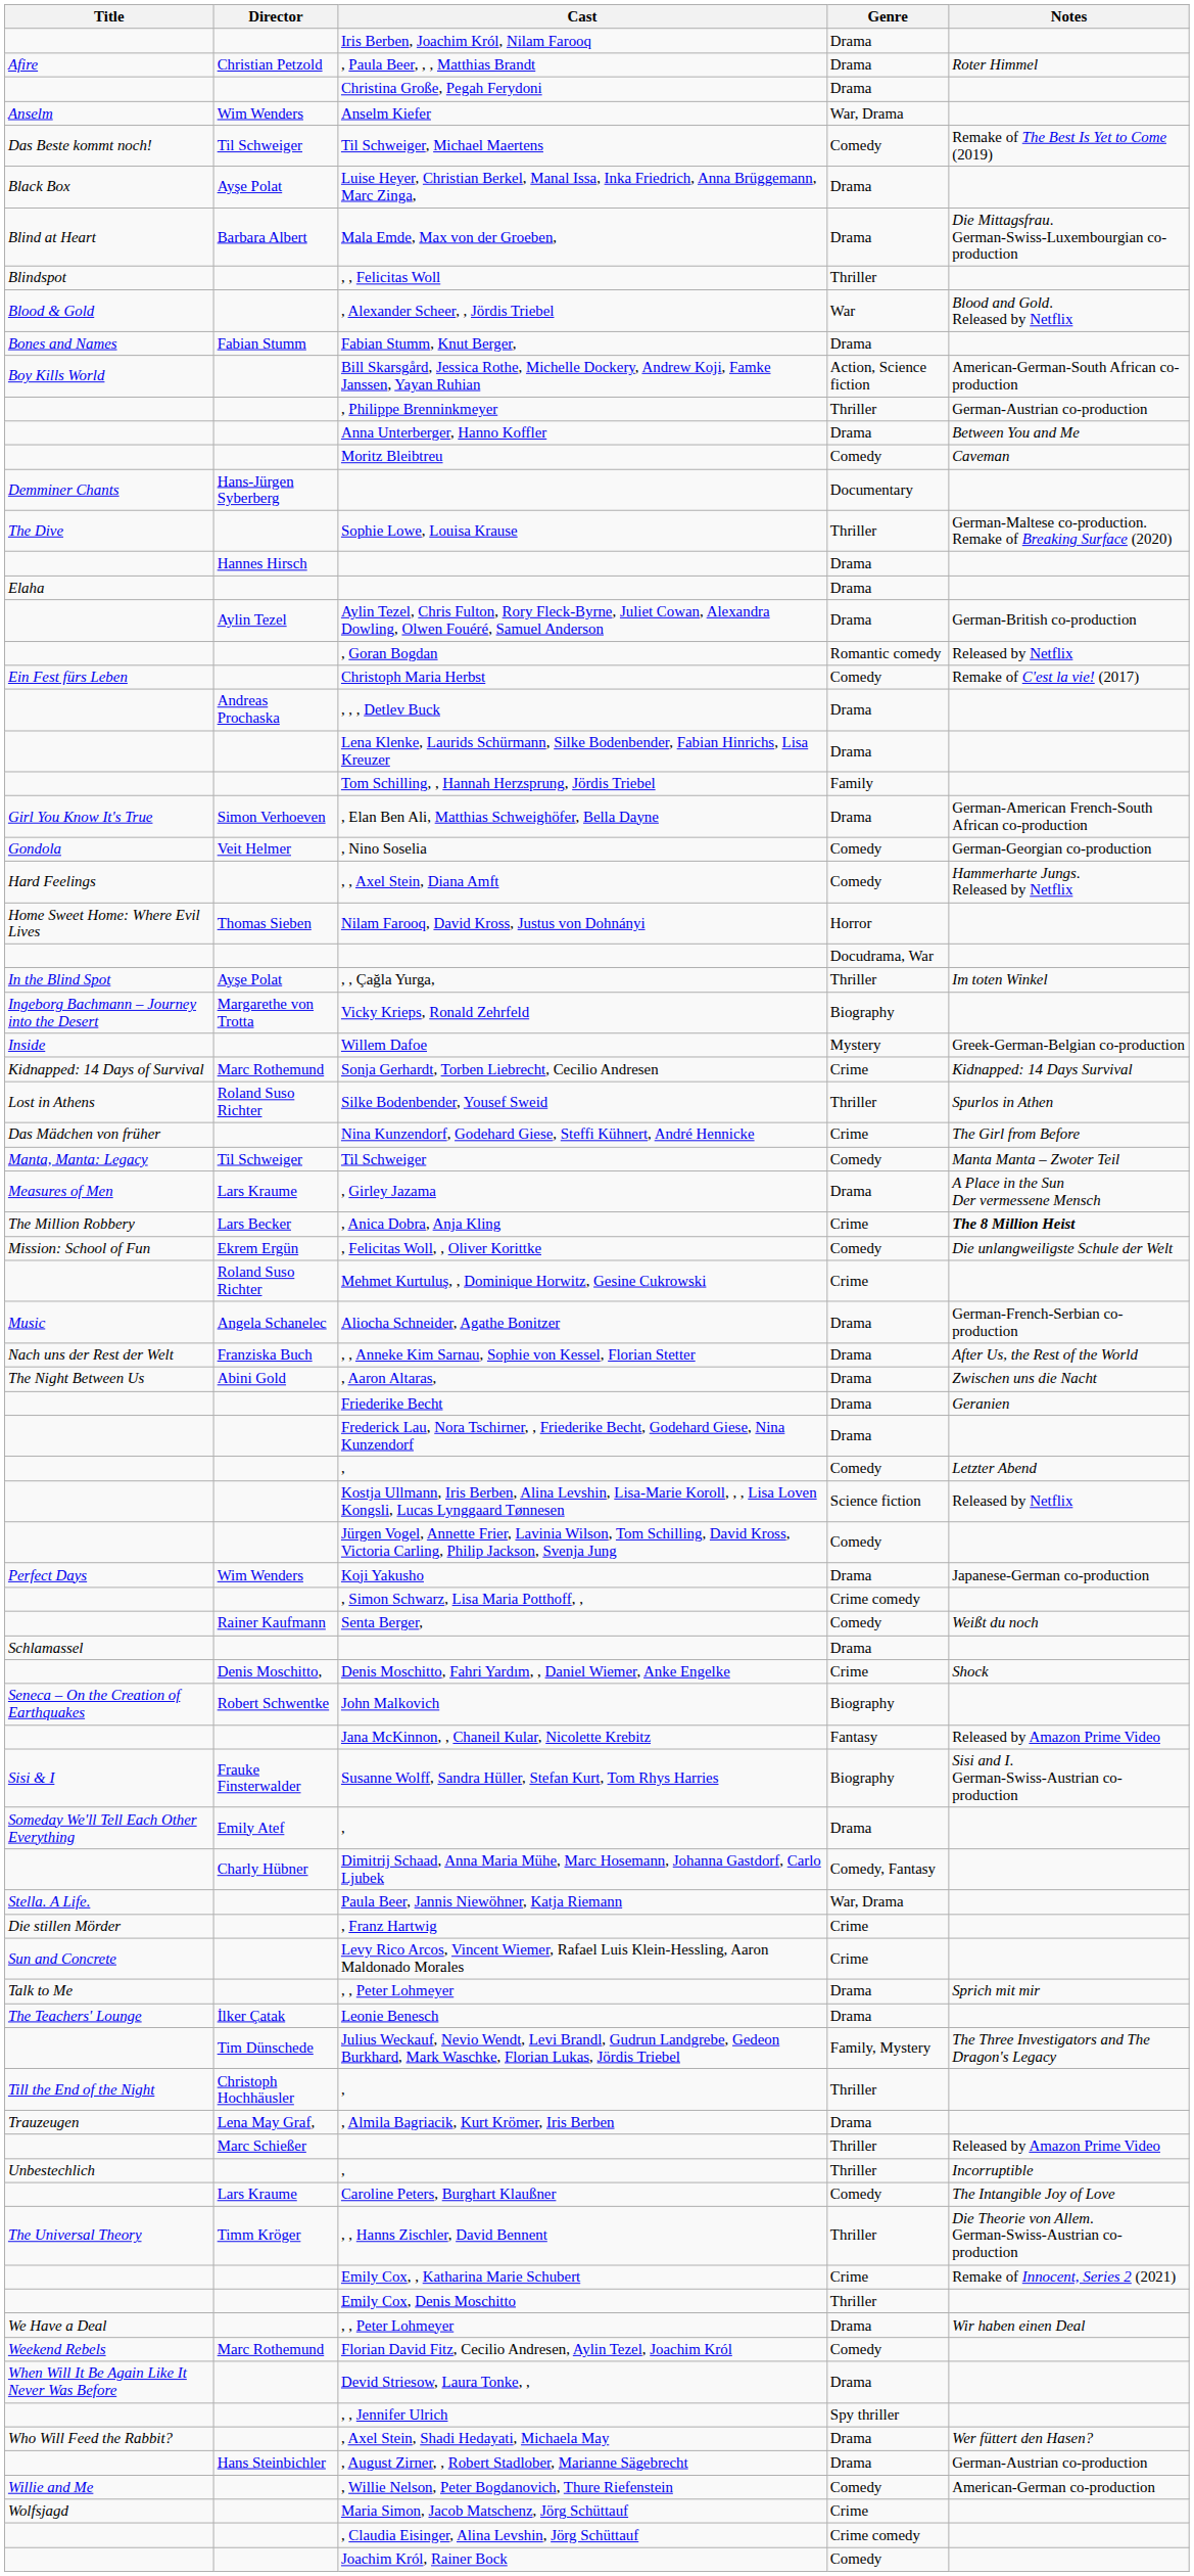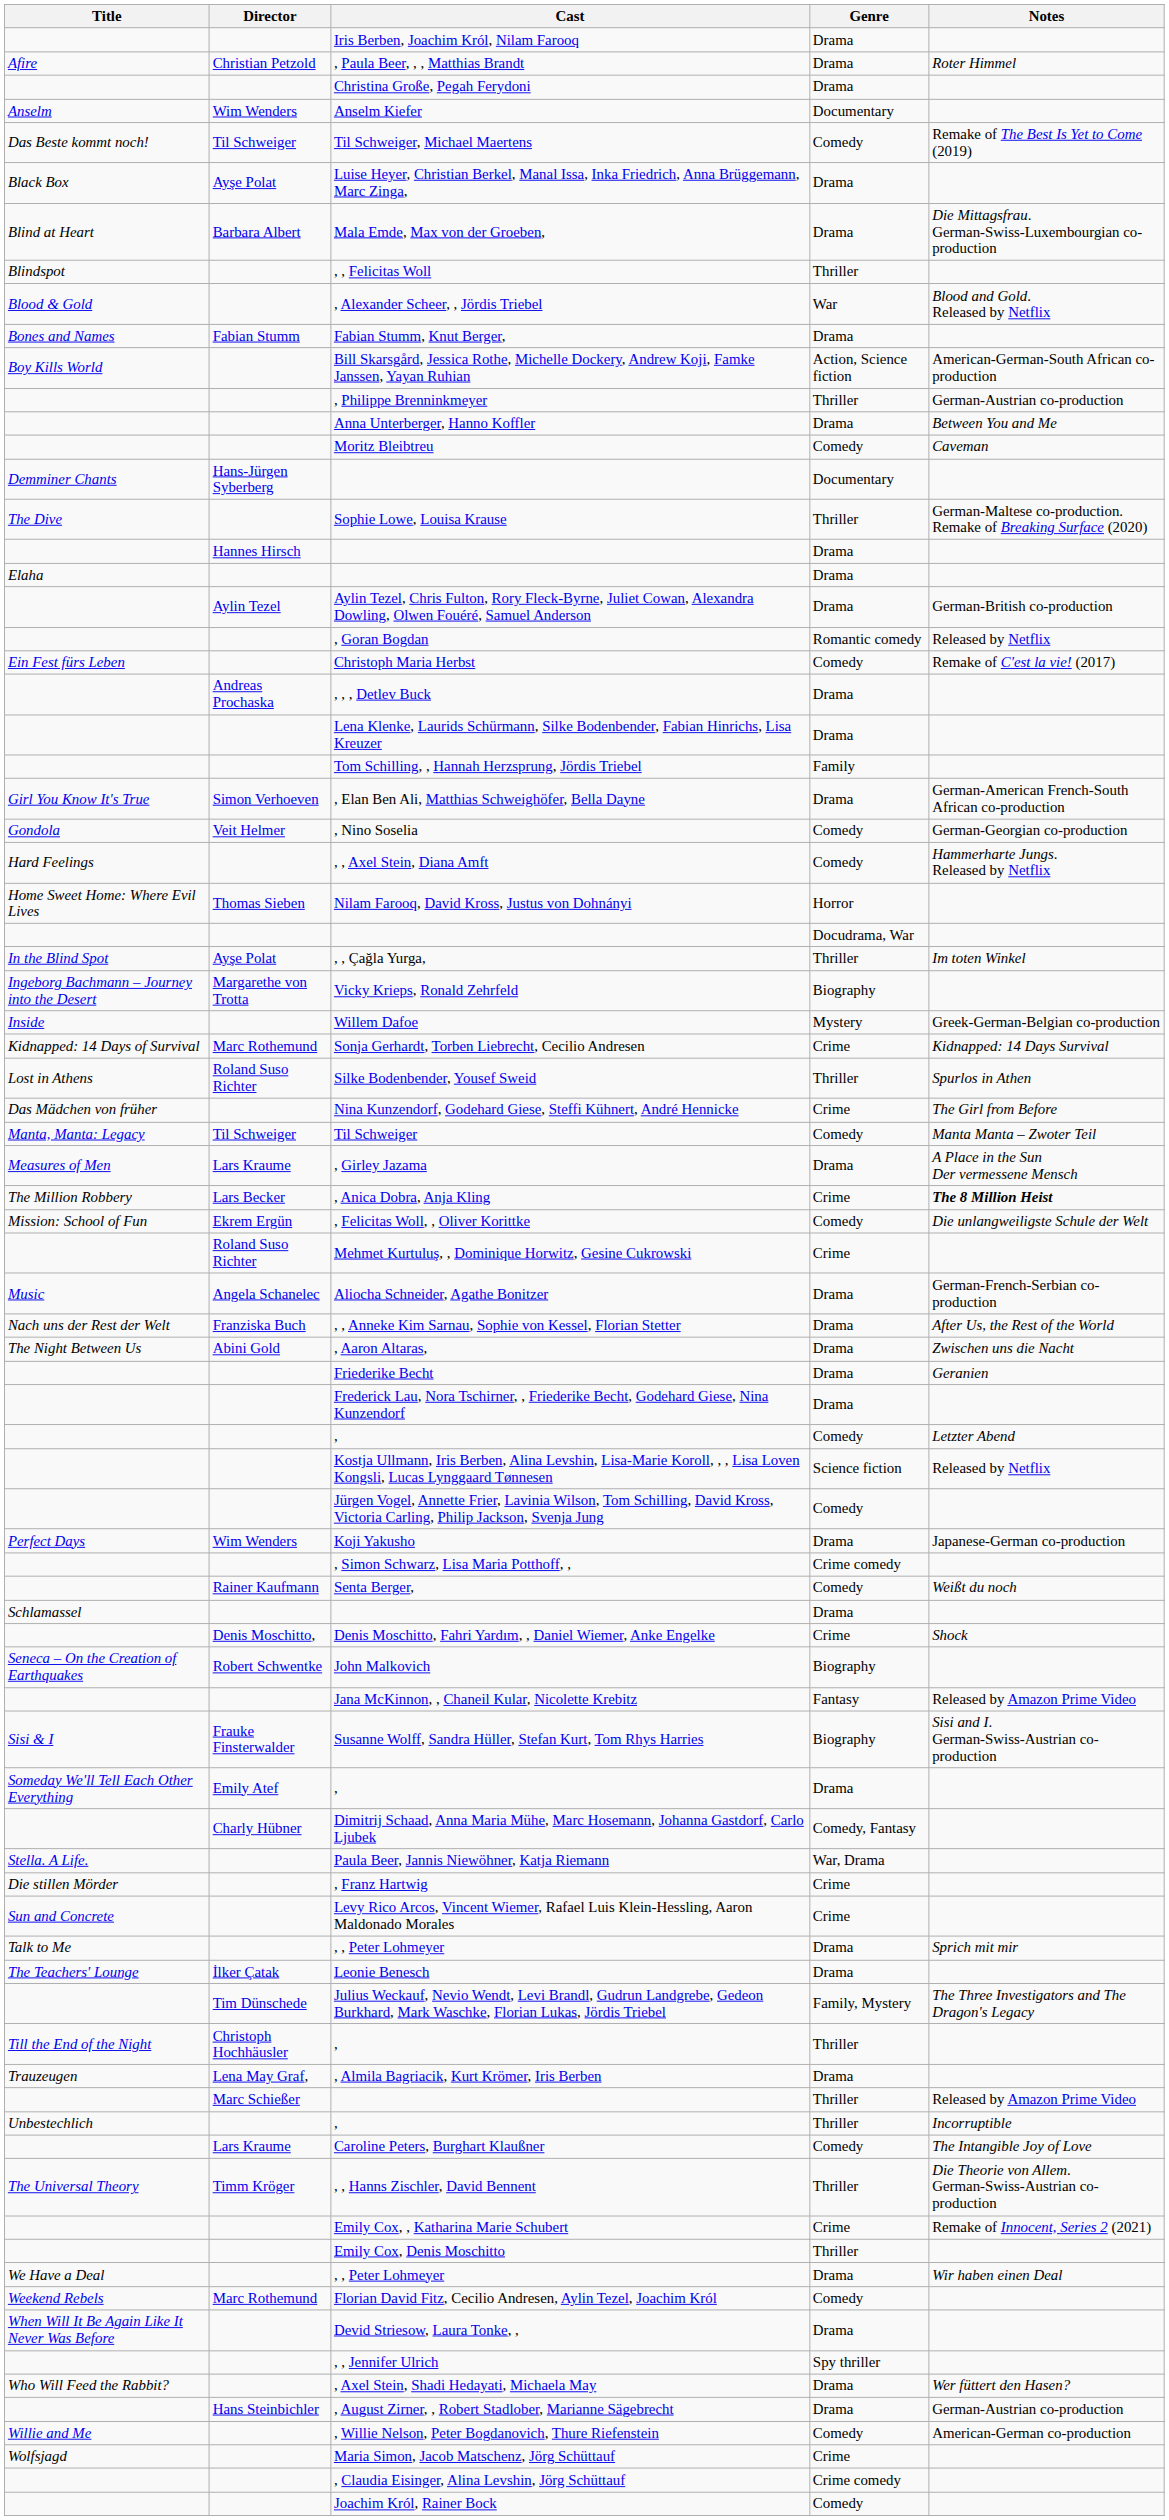Anselm Kiefer | Genre: War, Drama -> Documentary
